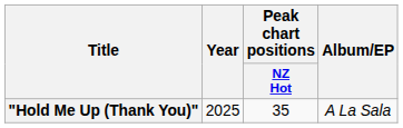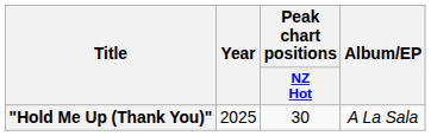"Hold Me Up (Thank You)" | Peak chart positions / NZ Hot: 35 -> 30
